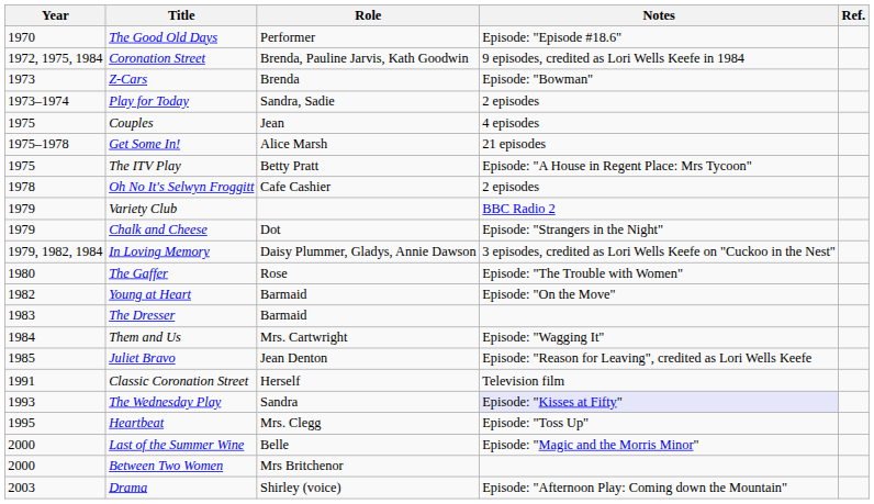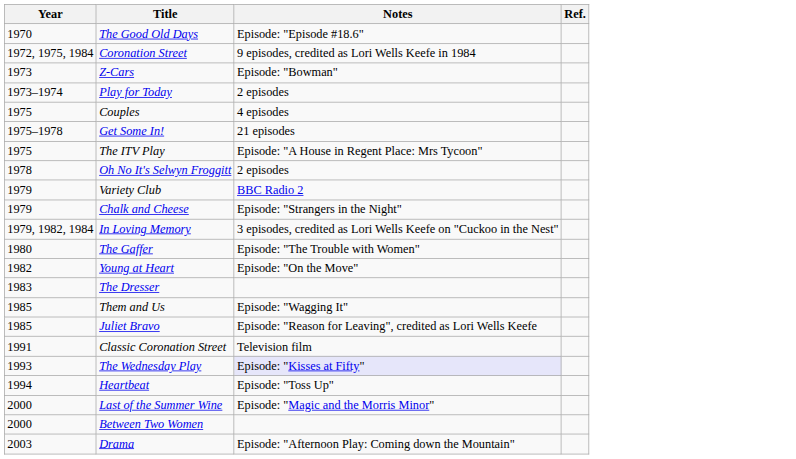- column: Role | Performer | Brenda, Pauline Jarvis, Kath Goodwin | Brenda | Sandra, Sadie | Jean | Alice Marsh | Betty Pratt | Cafe Cashier | Dot | Daisy Plummer, Gladys, Annie Dawson | Rose | Barmaid | Barmaid | Mrs. Cartwright | Jean Denton | Herself | Sandra | Mrs. Clegg | Belle | Mrs Britchenor | Shirley (voice)
Them and Us | Year: 1984 -> 1985
Heartbeat | Year: 1995 -> 1994
